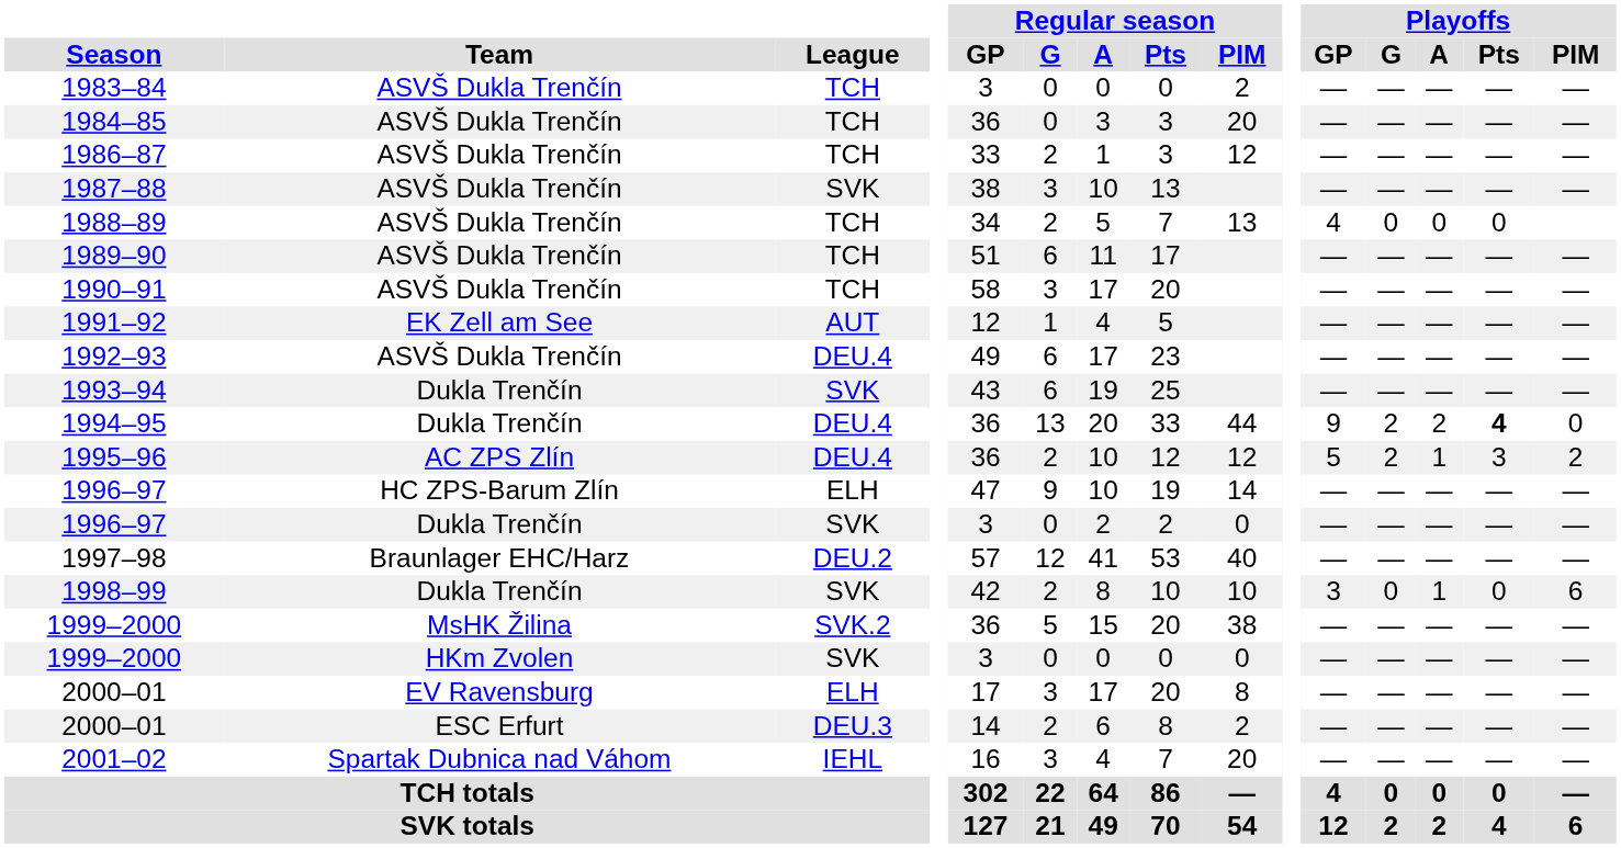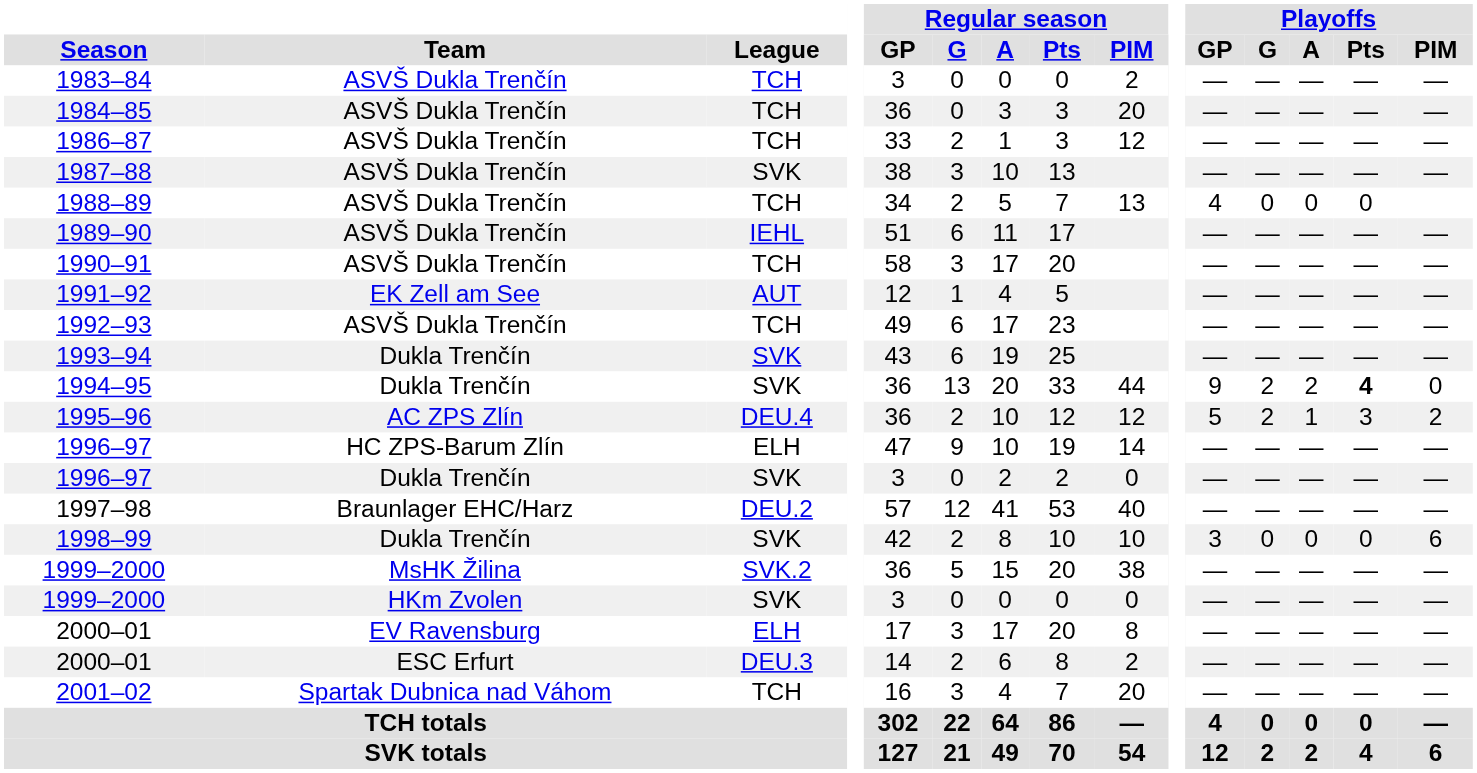1989–90 | League: TCH -> IEHL
1992–93 | League: DEU.4 -> TCH
1994–95 | League: DEU.4 -> SVK
1998–99 | Playoffs / A: 1 -> 0
2001–02 | League: IEHL -> TCH
